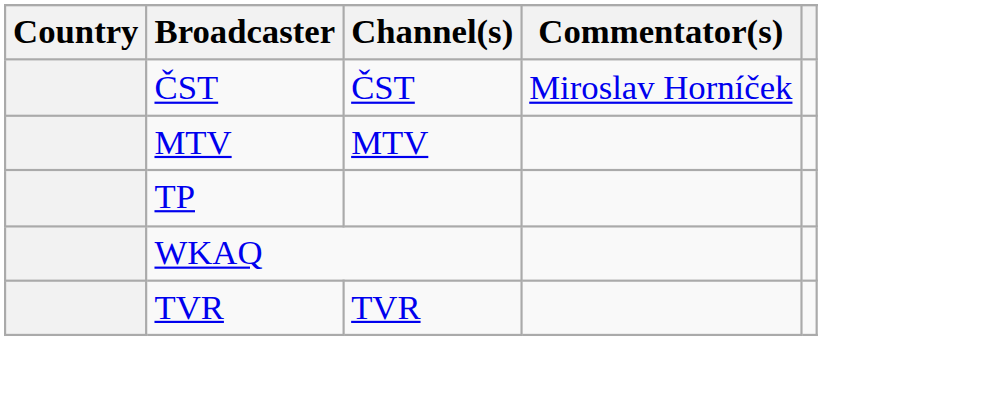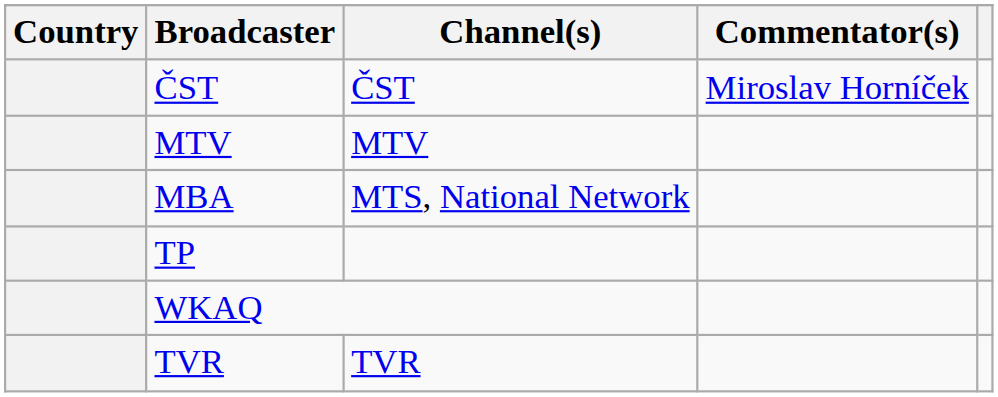+ row: MBA | MTS, National Network
